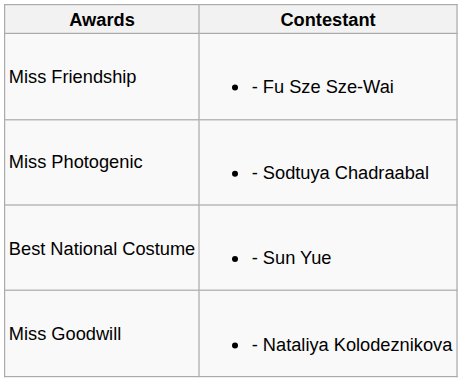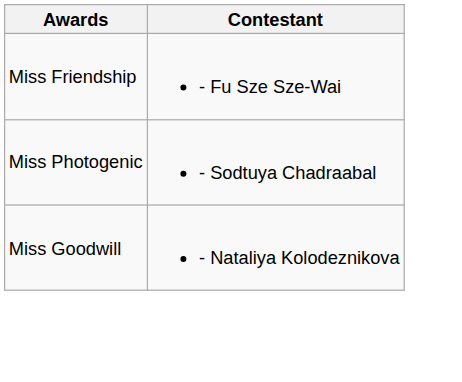- row: Best National Costume | - Sun Yue
